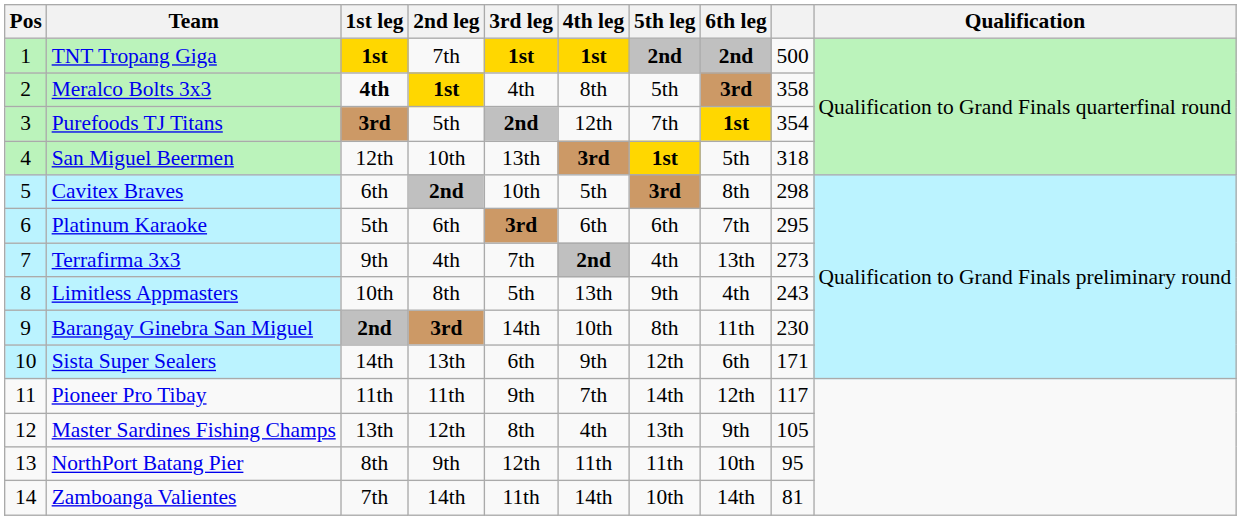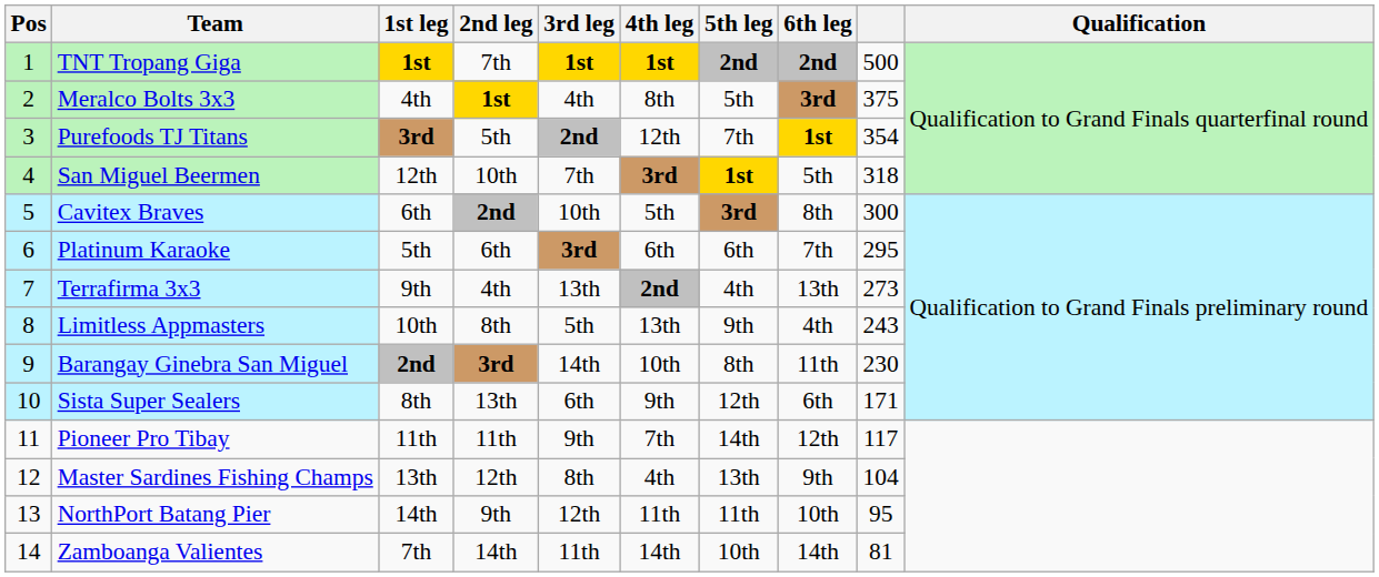Meralco Bolts 3x3 | 1st leg: bold -> normal
Meralco Bolts 3x3 | column 9: 358 -> 375
San Miguel Beermen | 3rd leg: 13th -> 7th
Cavitex Braves | column 9: 298 -> 300
Terrafirma 3x3 | 3rd leg: 7th -> 13th
Sista Super Sealers | 1st leg: 14th -> 8th
Master Sardines Fishing Champs | column 9: 105 -> 104
NorthPort Batang Pier | 1st leg: 8th -> 14th
